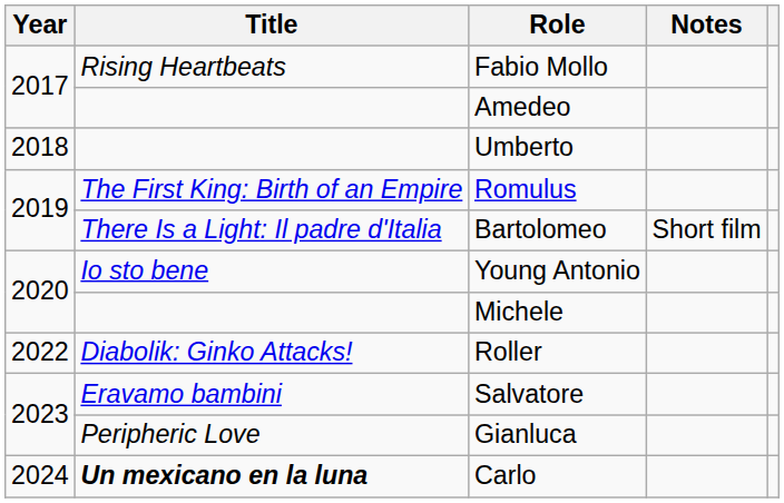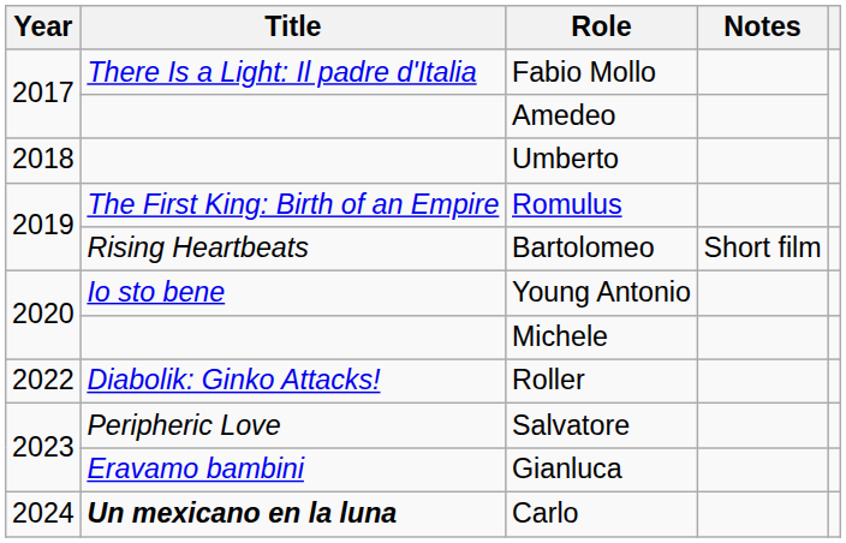Fabio Mollo | Title: Rising Heartbeats -> There Is a Light: Il padre d'Italia
Bartolomeo | Title: There Is a Light: Il padre d'Italia -> Rising Heartbeats
Salvatore | Title: Eravamo bambini -> Peripheric Love
Gianluca | Title: Peripheric Love -> Eravamo bambini
